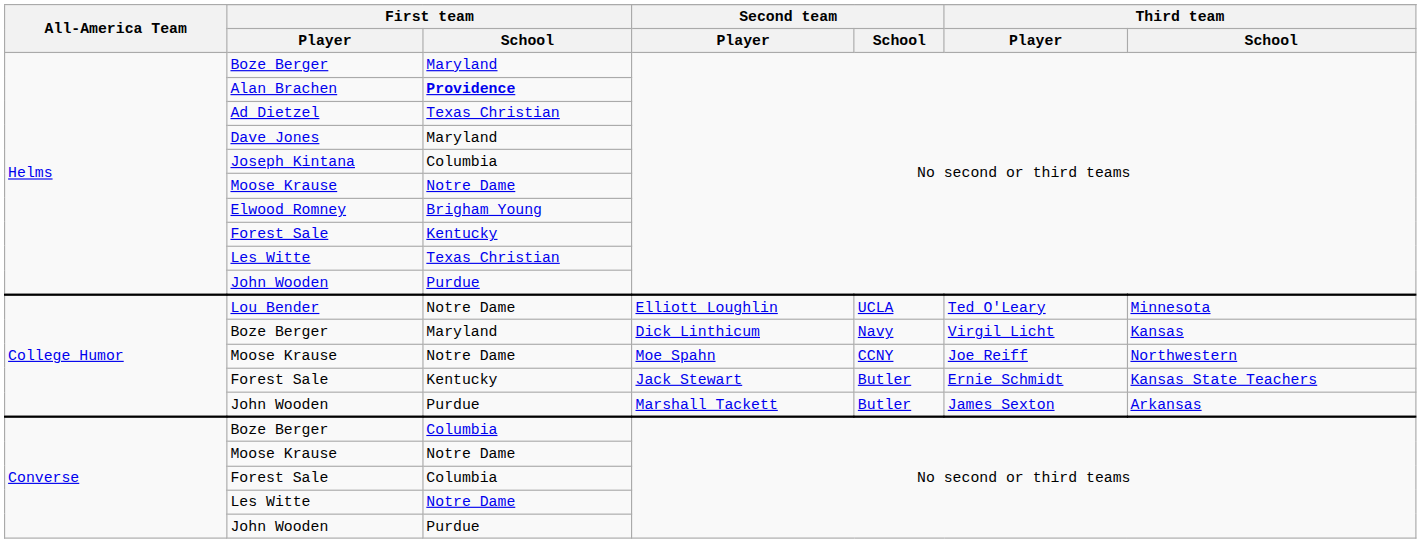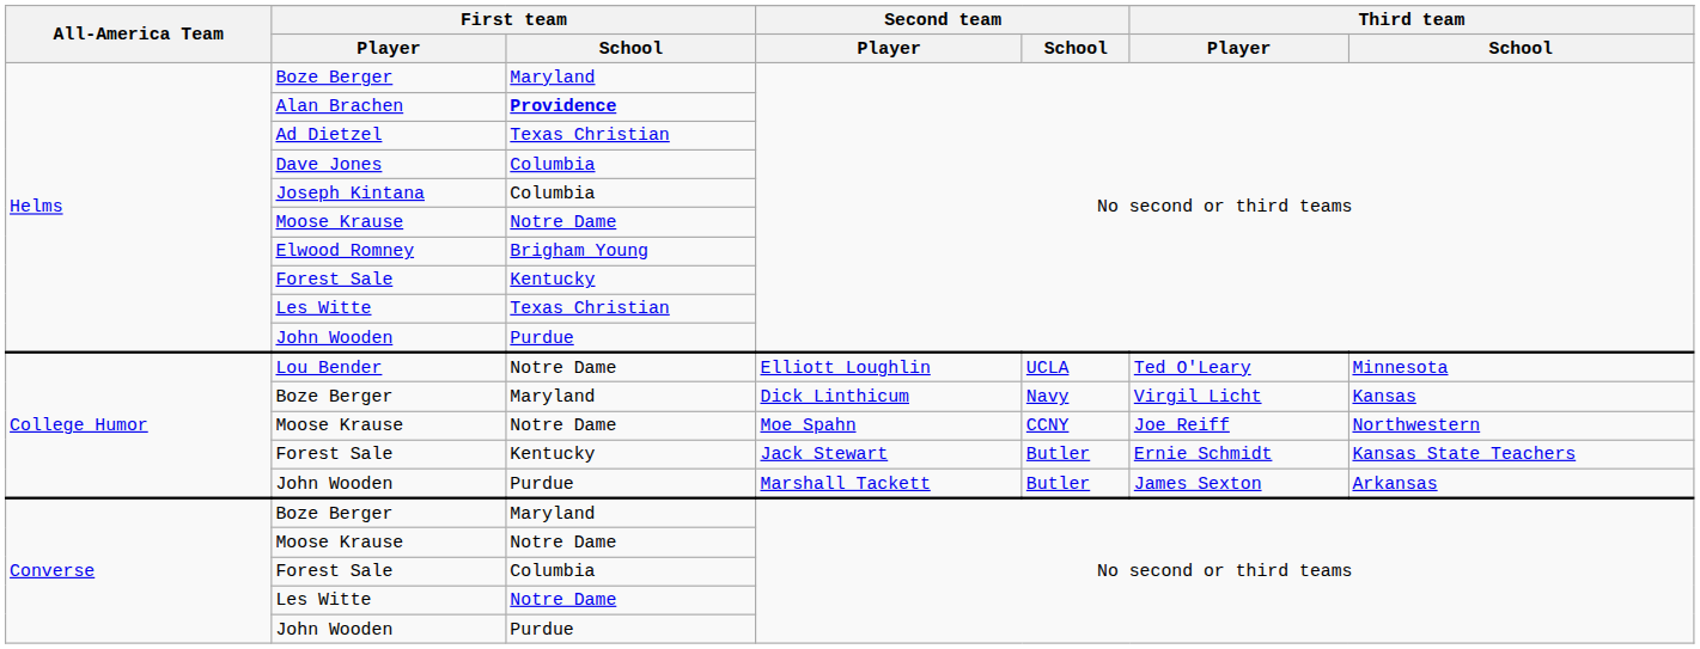Dave Jones | First team / School: Maryland -> Columbia
Converse / Boze Berger | First team / School: Columbia -> Maryland
